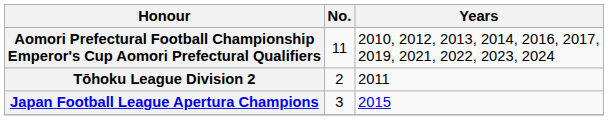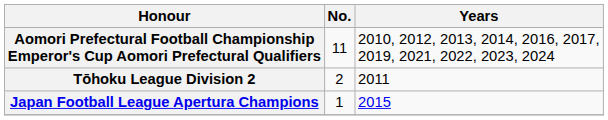Japan Football League Apertura Champions | No.: 3 -> 1
